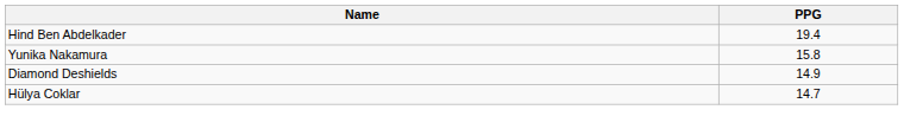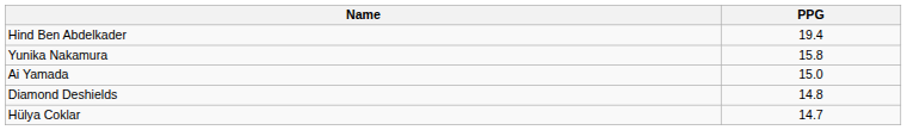+ row: Ai Yamada | 15.0
Diamond Deshields | PPG: 14.9 -> 14.8
